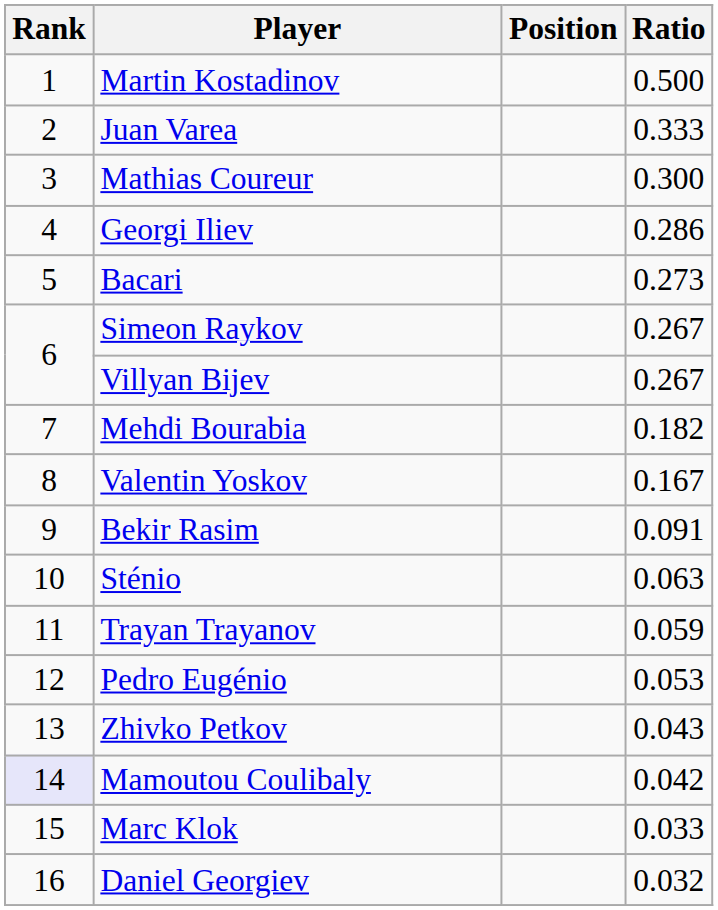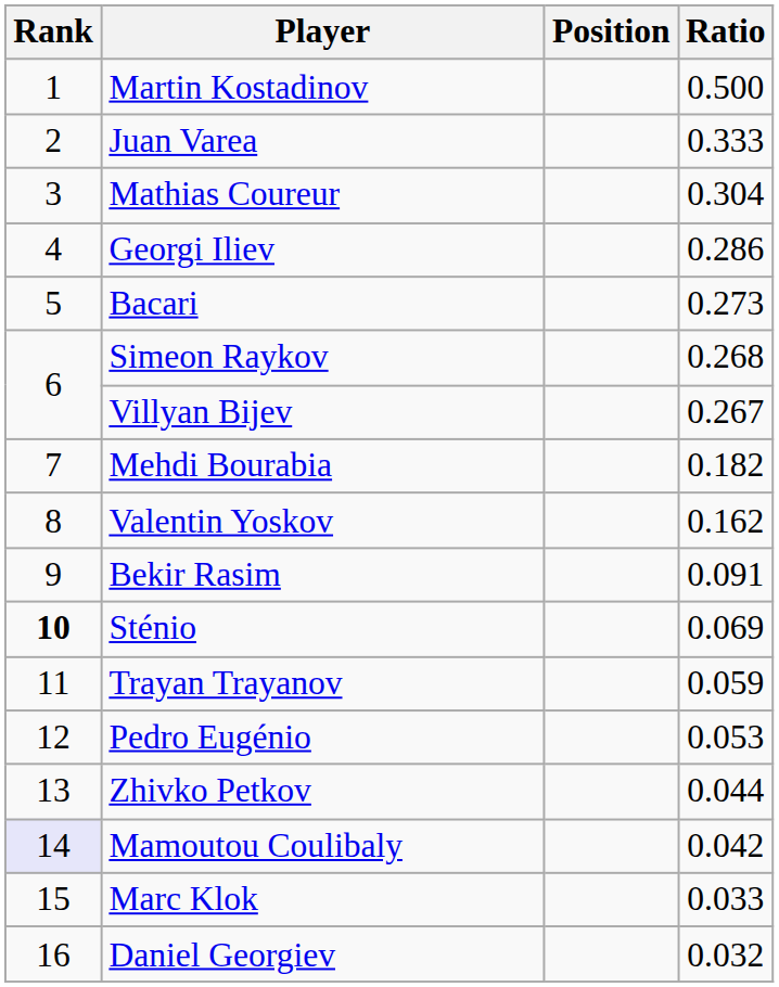Mathias Coureur | Ratio: 0.300 -> 0.304
Simeon Raykov | Ratio: 0.267 -> 0.268
Valentin Yoskov | Ratio: 0.167 -> 0.162
Sténio | Rank: normal -> bold
Sténio | Ratio: 0.063 -> 0.069
Zhivko Petkov | Ratio: 0.043 -> 0.044
